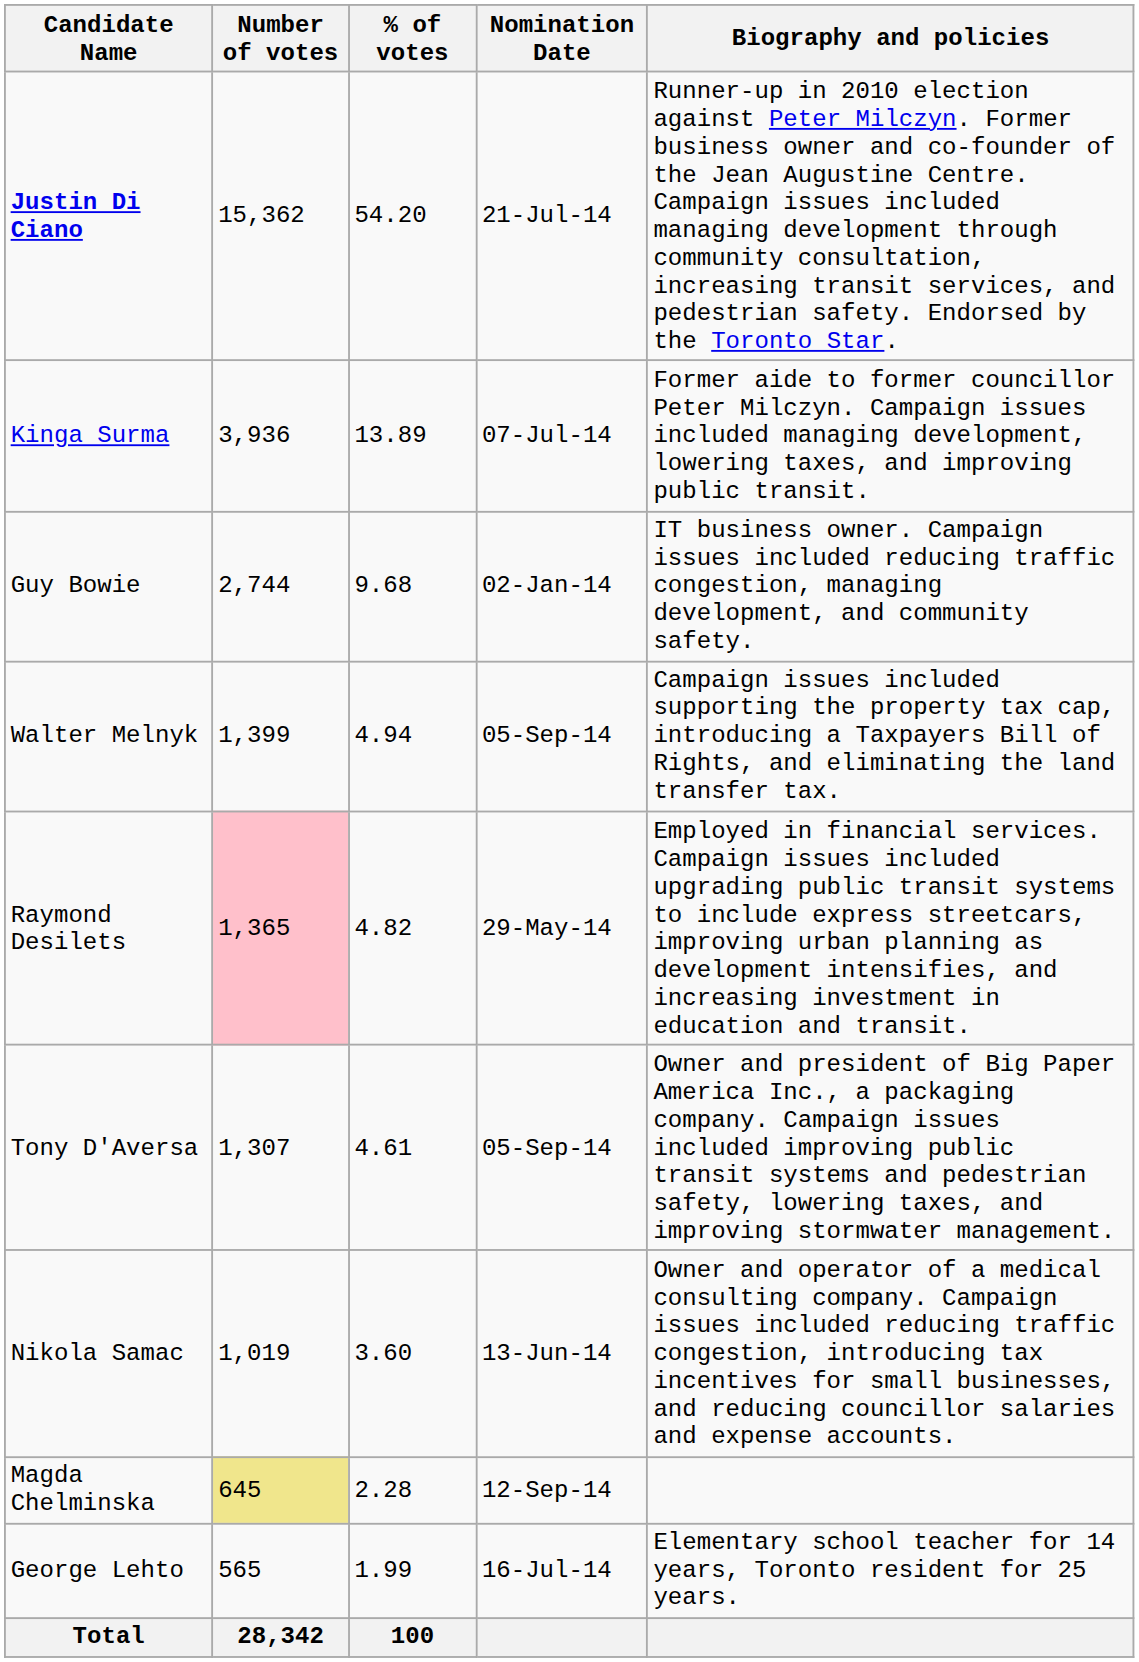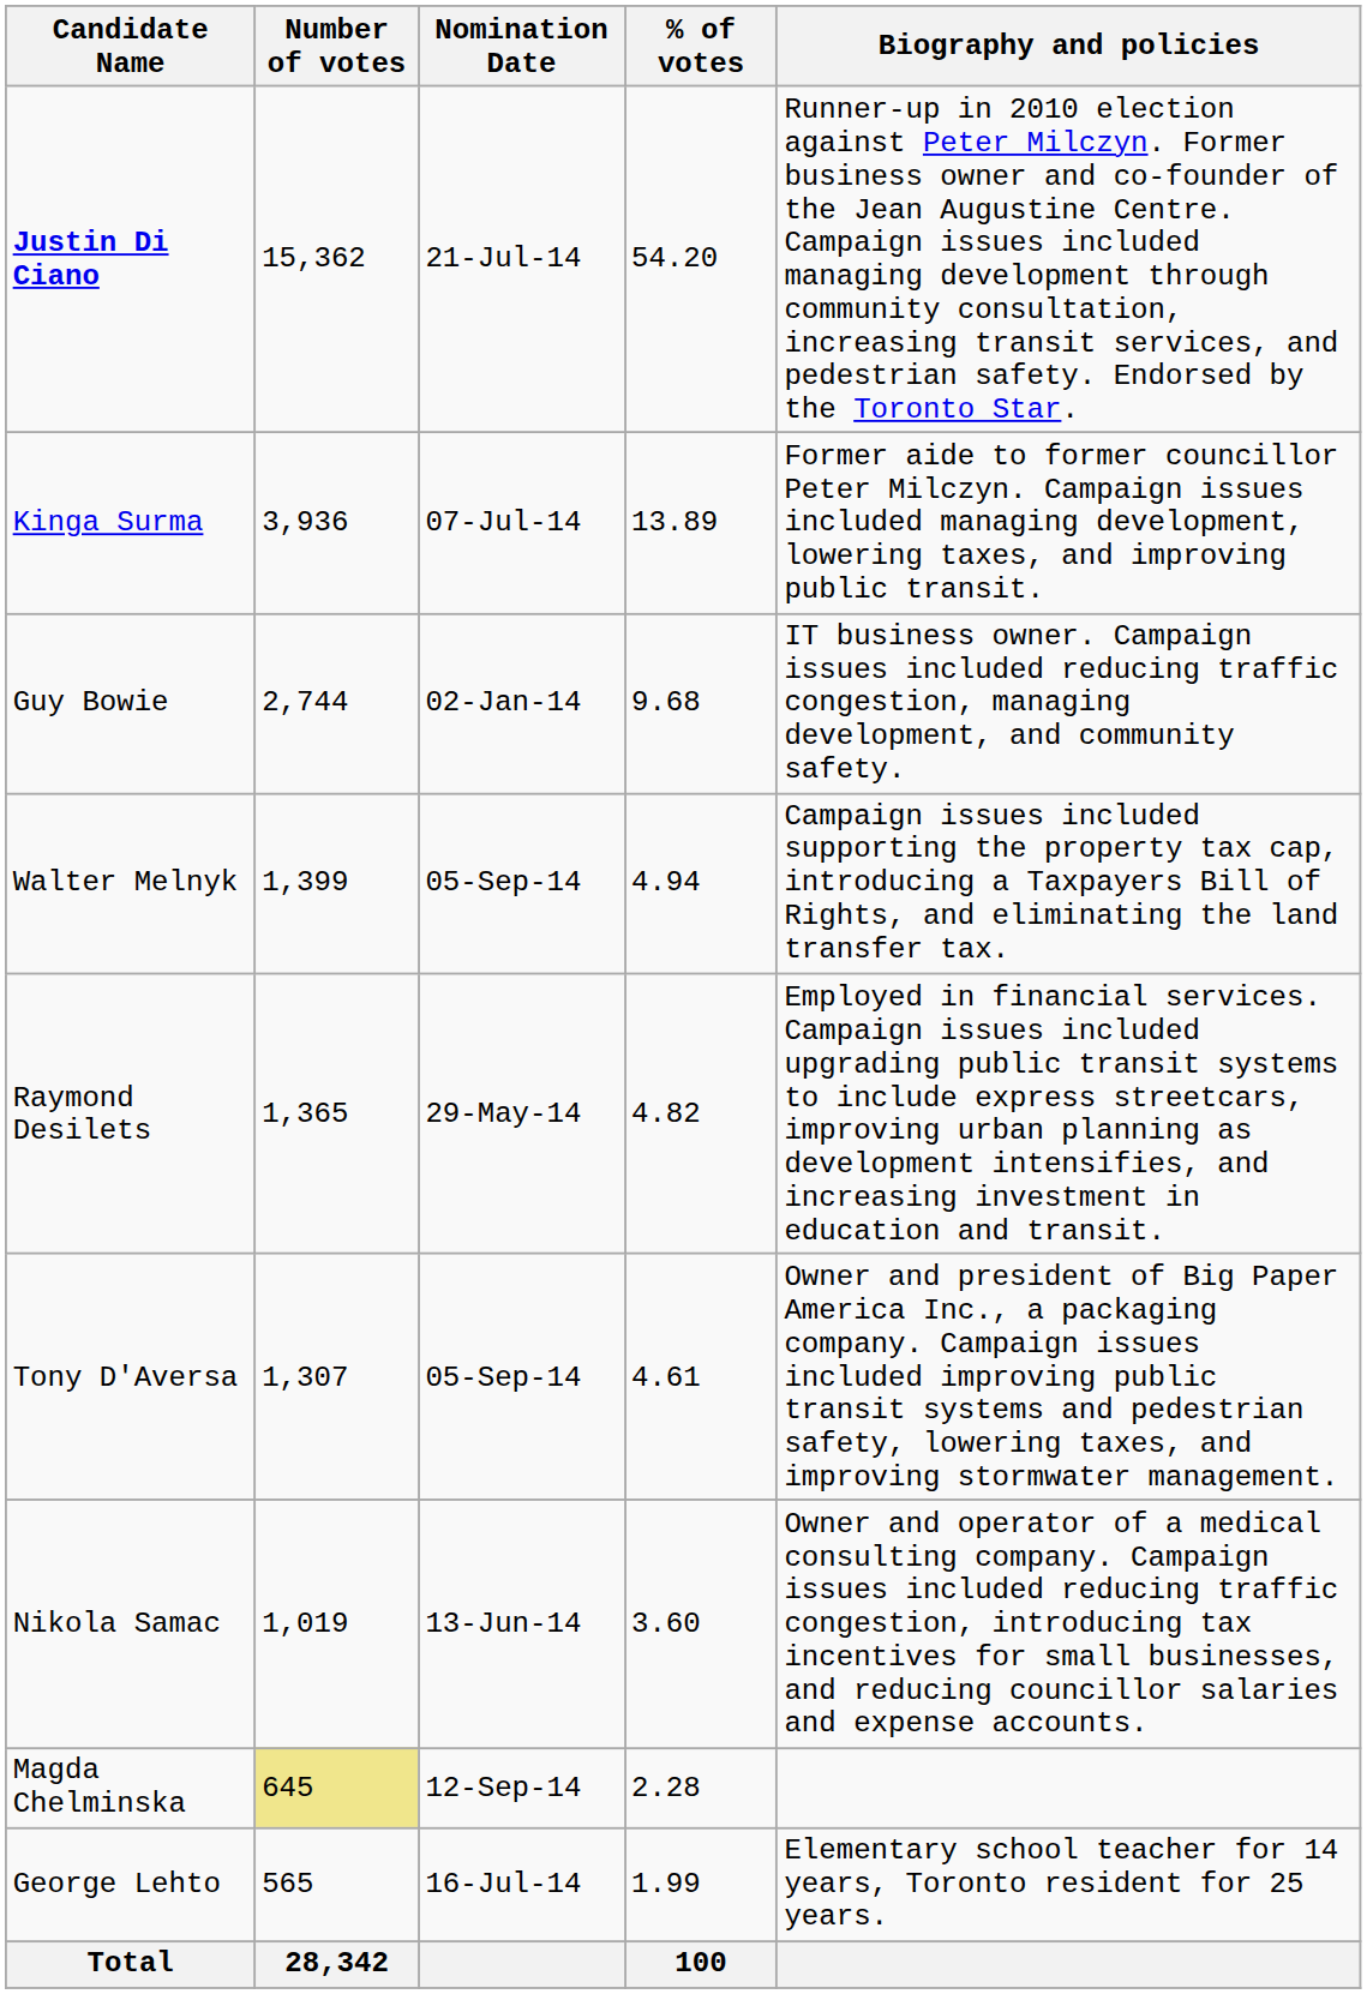columns swapped: % of votes <-> Nomination Date
Raymond Desilets | Number of votes: pink background -> no background
